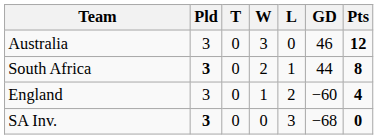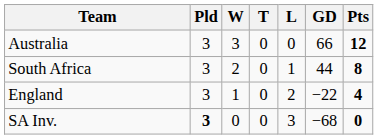columns swapped: W <-> T
Australia | GD: 46 -> 66
South Africa | Pld: bold -> normal
England | GD: −60 -> −22
